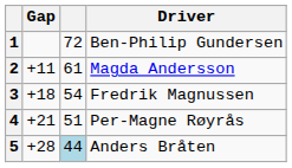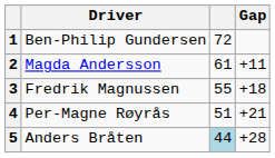columns swapped: Driver <-> Gap
3 | column 3: 54 -> 55
